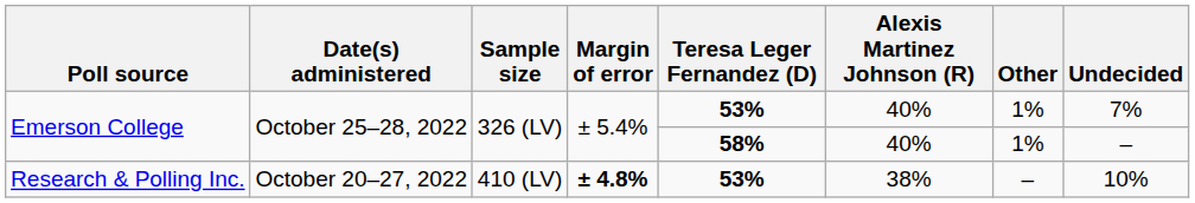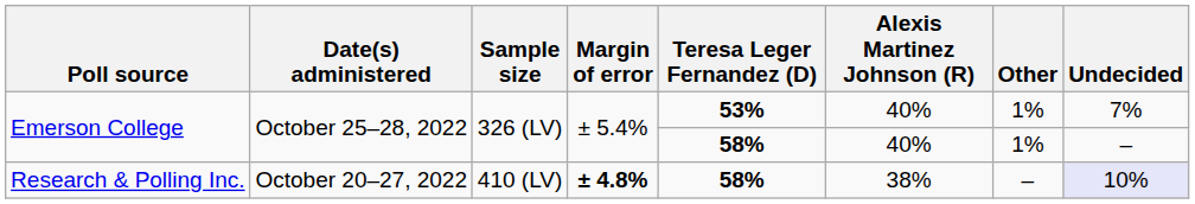Research & Polling Inc. | Teresa Leger Fernandez (D): 53% -> 58%
Research & Polling Inc. | Undecided: no background -> lavender background
